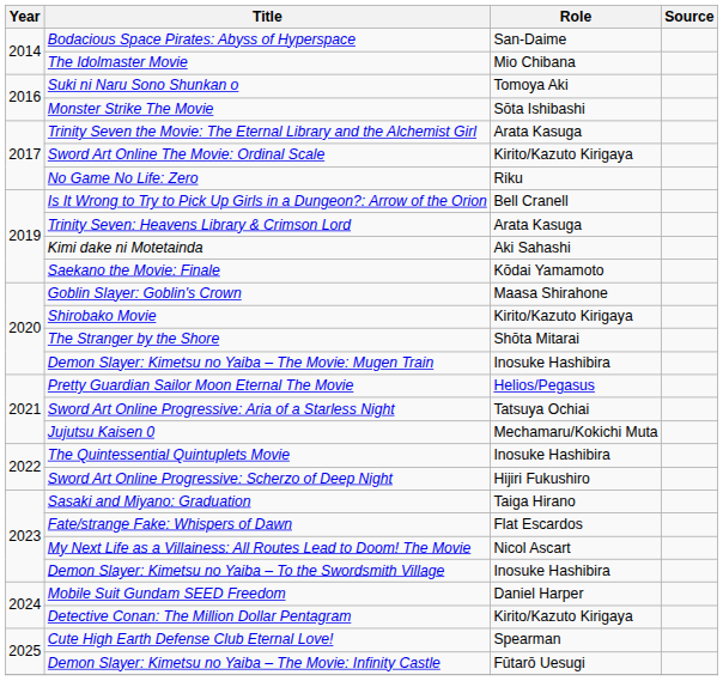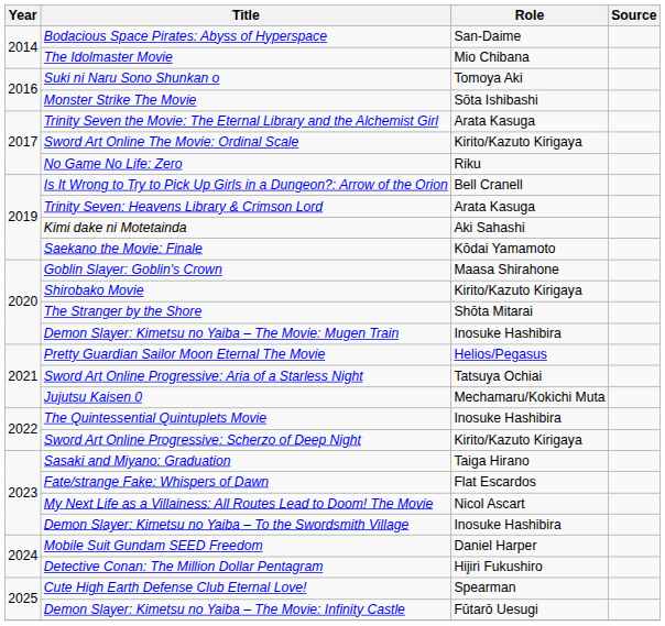Sword Art Online Progressive: Scherzo of Deep Night | Role: Hijiri Fukushiro -> Kirito/Kazuto Kirigaya
Detective Conan: The Million Dollar Pentagram | Role: Kirito/Kazuto Kirigaya -> Hijiri Fukushiro
